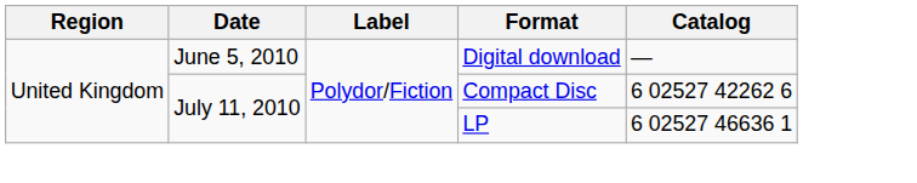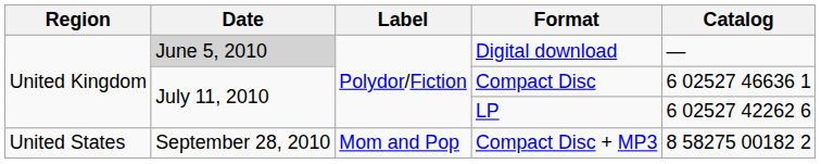Digital download | Date: no background -> lightgrey background
Compact Disc | Catalog: 6 02527 42262 6 -> 6 02527 46636 1
LP | Catalog: 6 02527 46636 1 -> 6 02527 42262 6
+ row: United States | September 28, 2010 | Mom and Pop | Compact Disc + MP3 | 8 58275 00182 2
